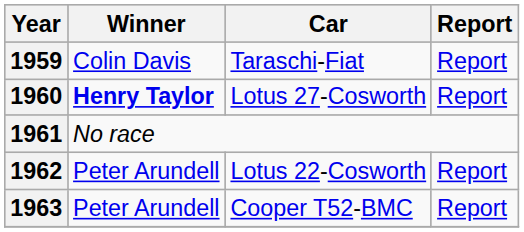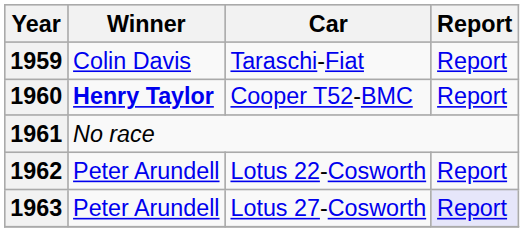1960 | Car: Lotus 27-Cosworth -> Cooper T52-BMC
1963 | Car: Cooper T52-BMC -> Lotus 27-Cosworth
1963 | Report: no background -> lavender background
